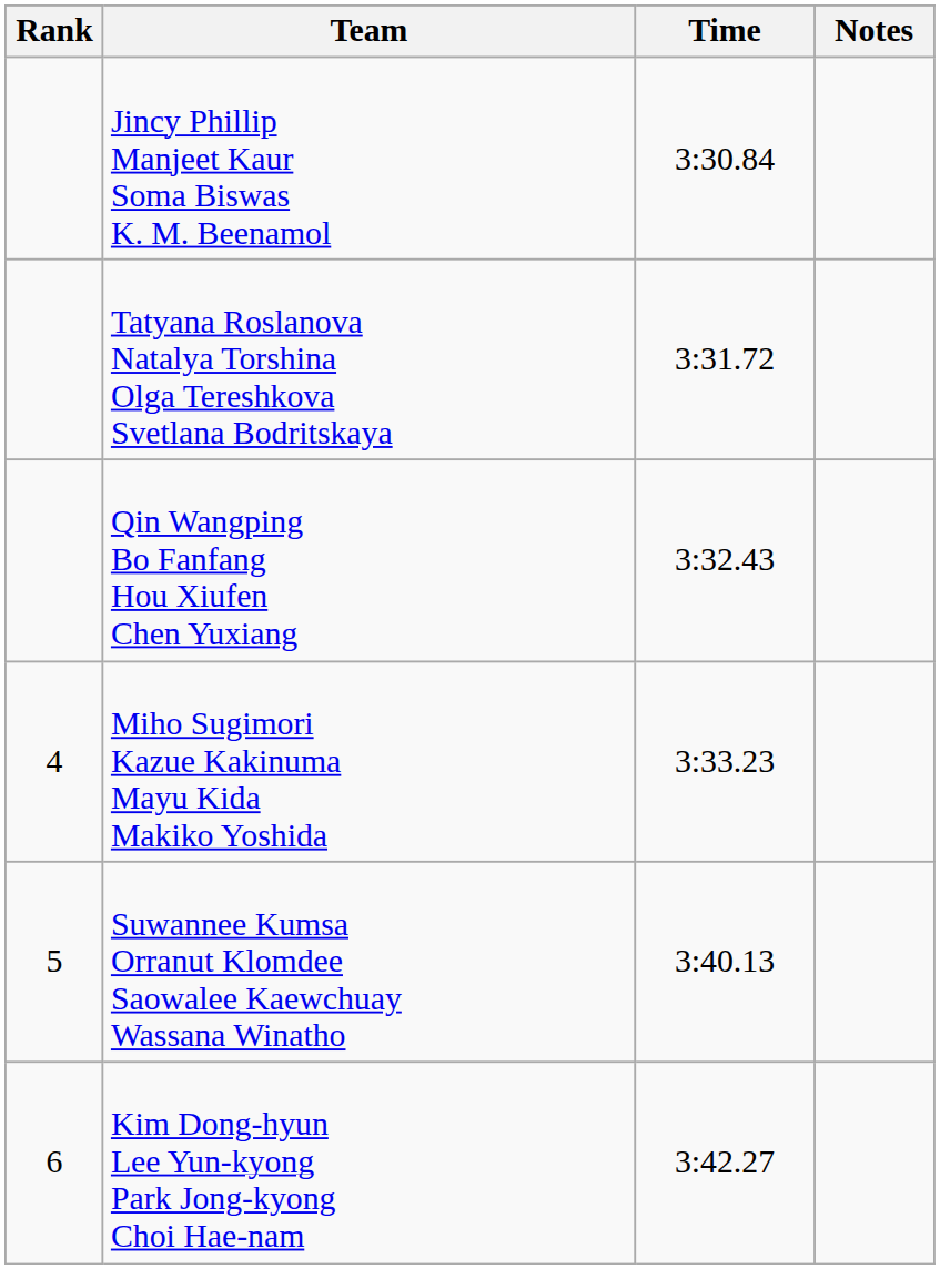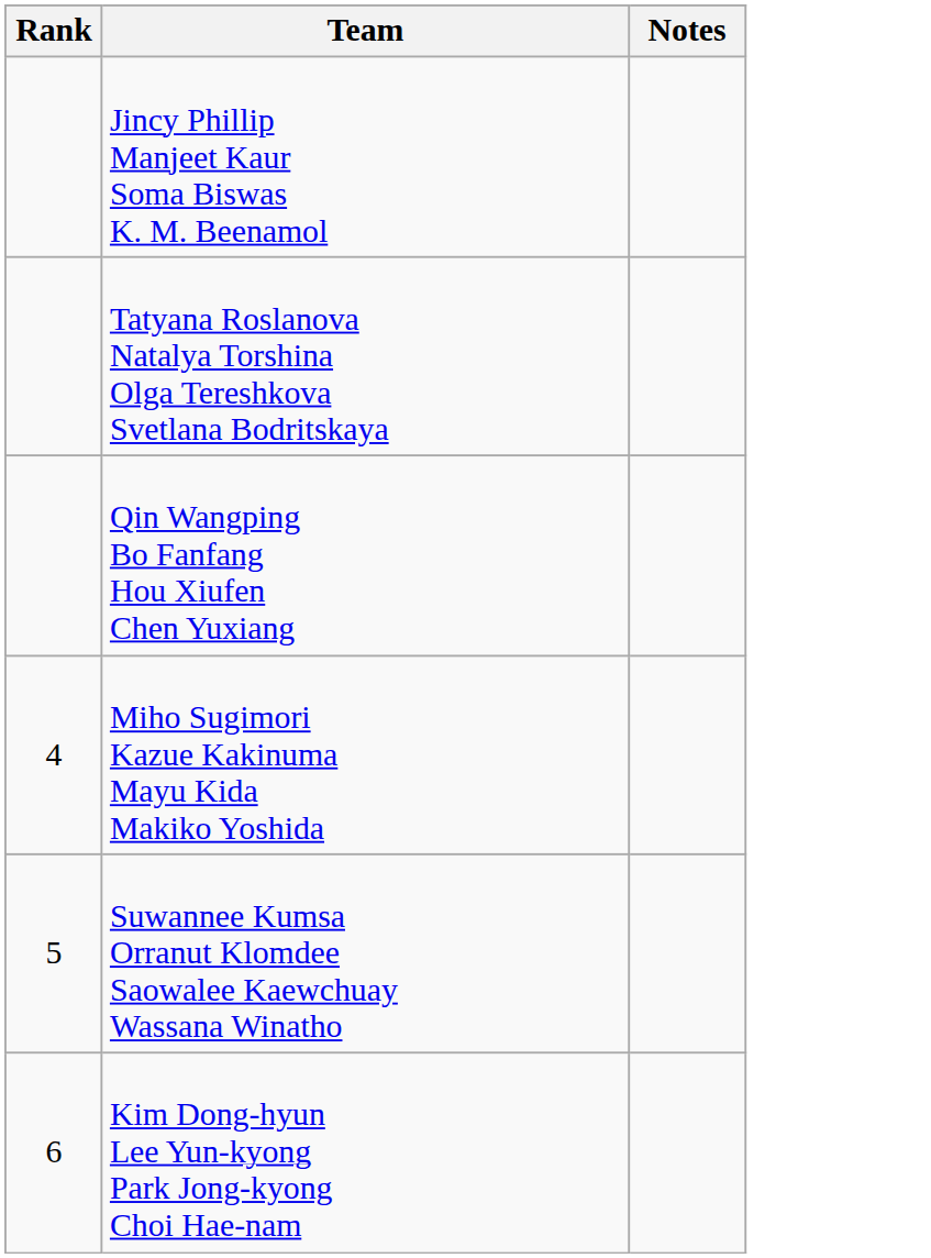- column: Time | 3:30.84 | 3:31.72 | 3:32.43 | 3:33.23 | 3:40.13 | 3:42.27
